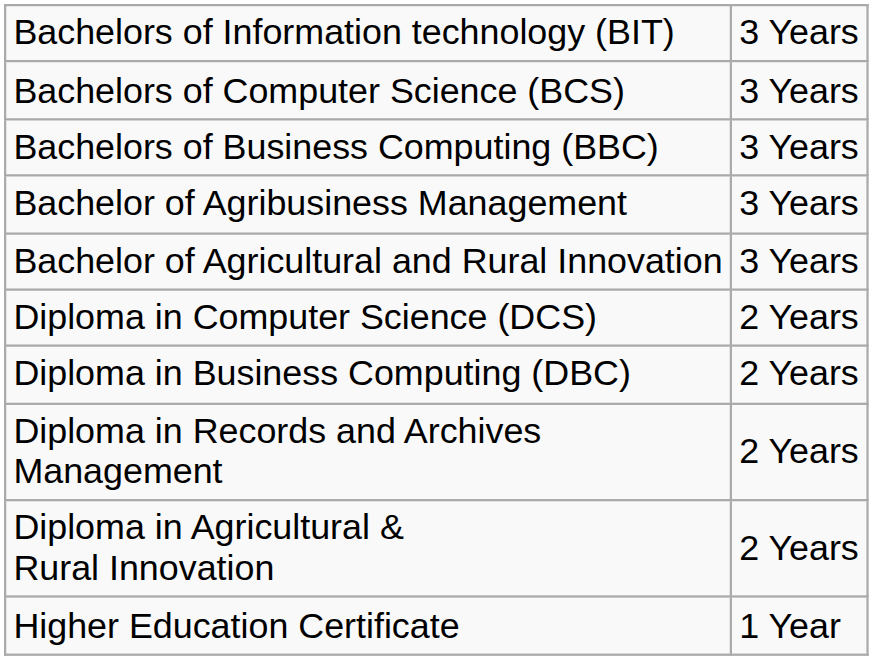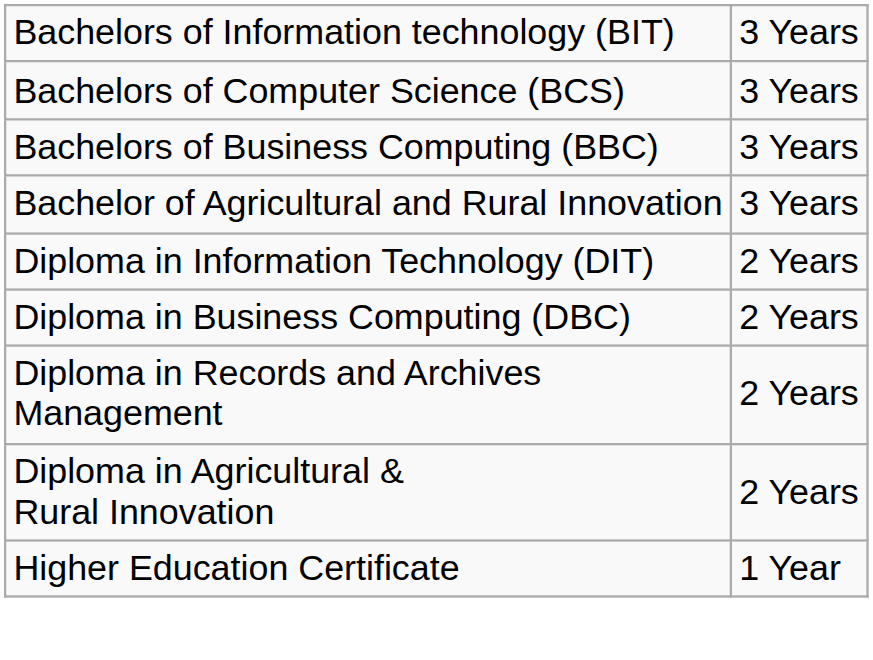- row: Bachelor of Agribusiness Management | 3 Years
+ row: Diploma in Information Technology (DIT) | 2 Years
- row: Diploma in Computer Science (DCS) | 2 Years
